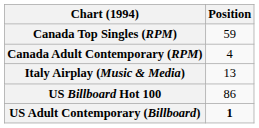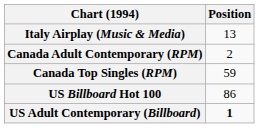rows swapped: Canada Top Singles (RPM) <-> Italy Airplay (Music & Media)
Canada Adult Contemporary (RPM) | Position: 4 -> 2
